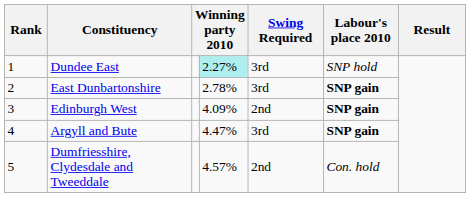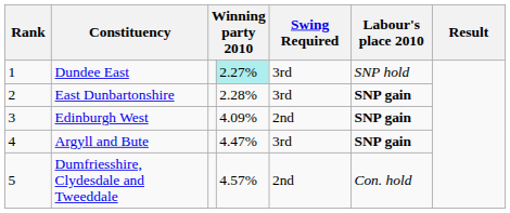East Dunbartonshire | column 4: 2.78% -> 2.28%
